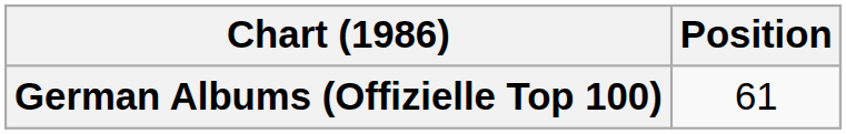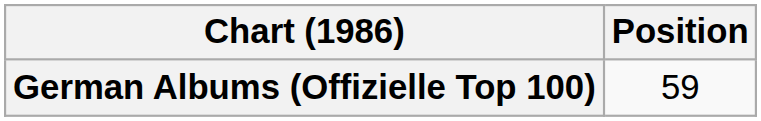German Albums (Offizielle Top 100) | Position: 61 -> 59
